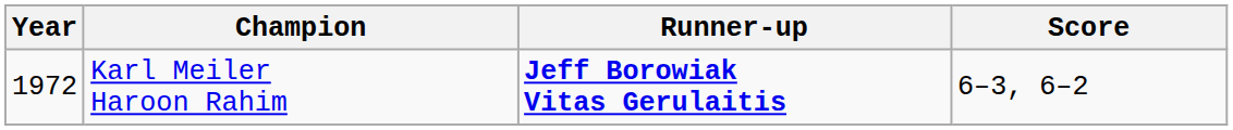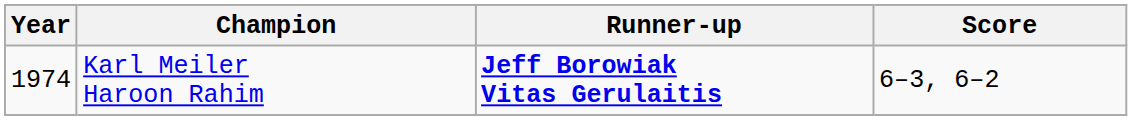Karl Meiler Haroon Rahim | Year: 1972 -> 1974
